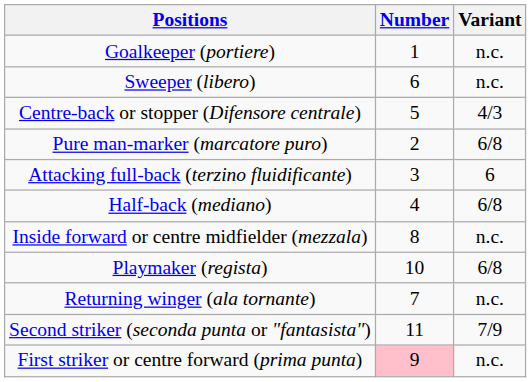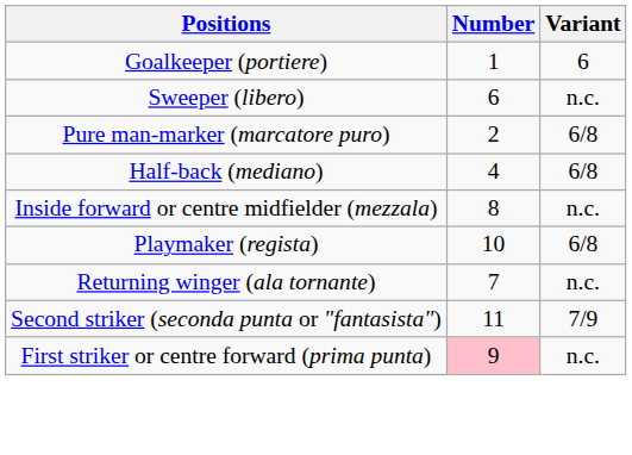Goalkeeper (portiere) | Variant: n.c. -> 6
- row: Centre-back or stopper (Difensore centrale) | 5 | 4/3
- row: Attacking full-back (terzino fluidificante) | 3 | 6
